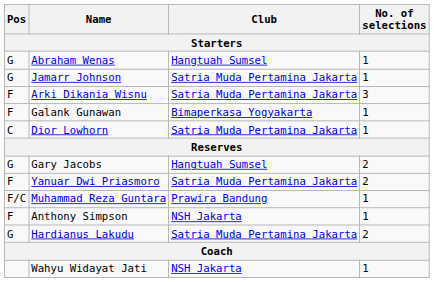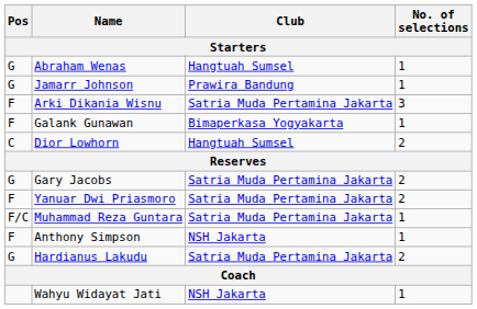Jamarr Johnson | Club: Satria Muda Pertamina Jakarta -> Prawira Bandung
Dior Lowhorn | Club: Satria Muda Pertamina Jakarta -> Hangtuah Sumsel
Dior Lowhorn | No. of selections: 1 -> 2
Gary Jacobs | Club: Hangtuah Sumsel -> Satria Muda Pertamina Jakarta
Muhammad Reza Guntara | Club: Prawira Bandung -> Satria Muda Pertamina Jakarta
